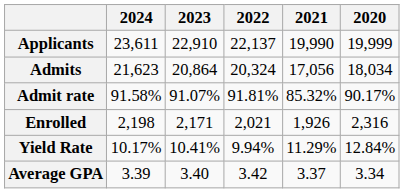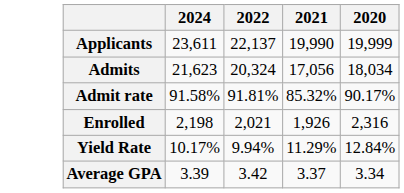- column: 2023 | 22,910 | 20,864 | 91.07% | 2,171 | 10.41% | 3.40
